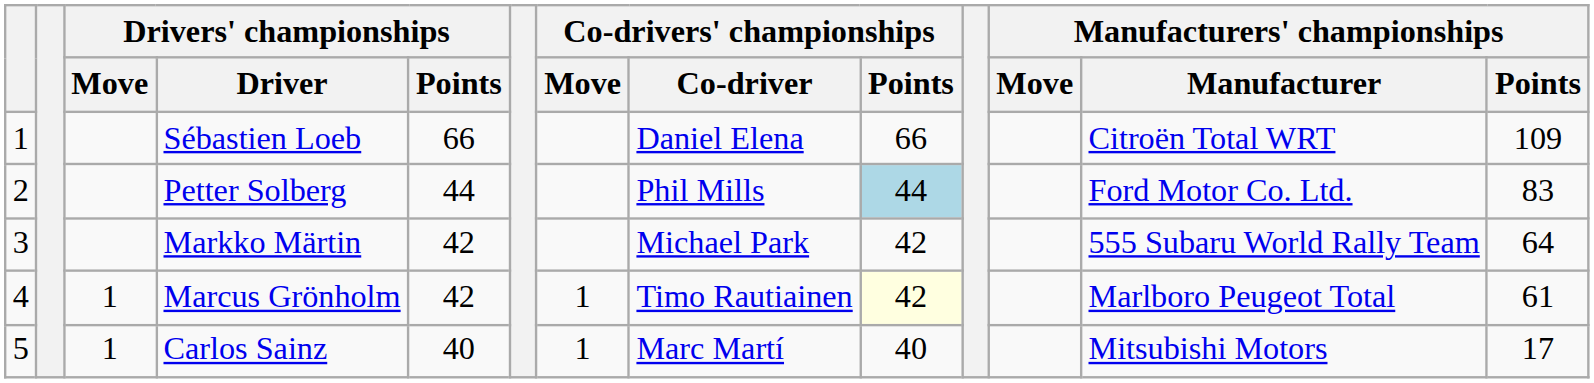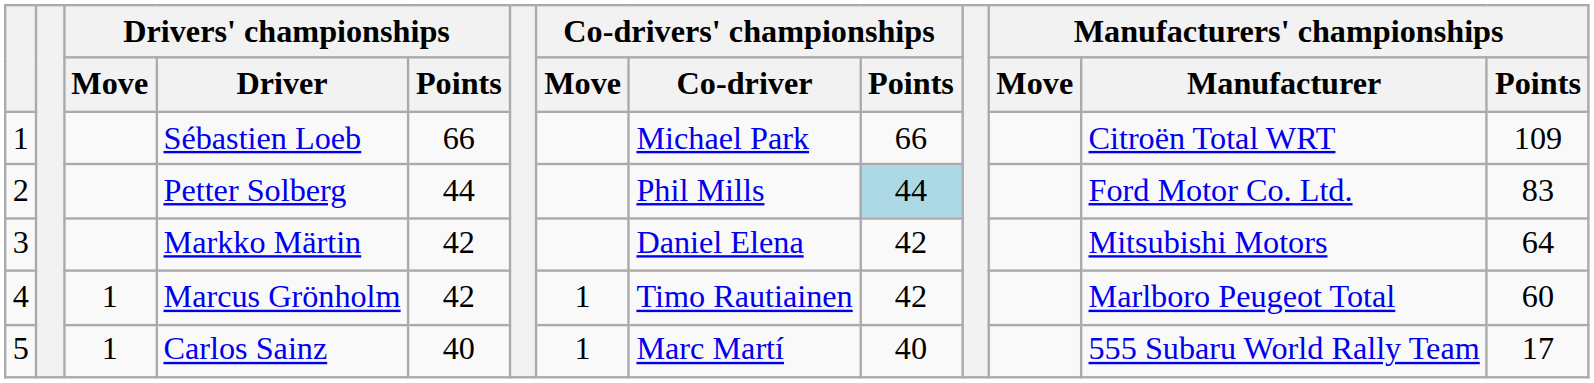Sébastien Loeb | Co-drivers' championships / Co-driver: Daniel Elena -> Michael Park
Markko Märtin | Co-drivers' championships / Co-driver: Michael Park -> Daniel Elena
Markko Märtin | Manufacturers' championships / Manufacturer: 555 Subaru World Rally Team -> Mitsubishi Motors
Marcus Grönholm | Co-drivers' championships / Points: lightyellow background -> no background
Marcus Grönholm | Manufacturers' championships / Points: 61 -> 60
Carlos Sainz | Manufacturers' championships / Manufacturer: Mitsubishi Motors -> 555 Subaru World Rally Team
